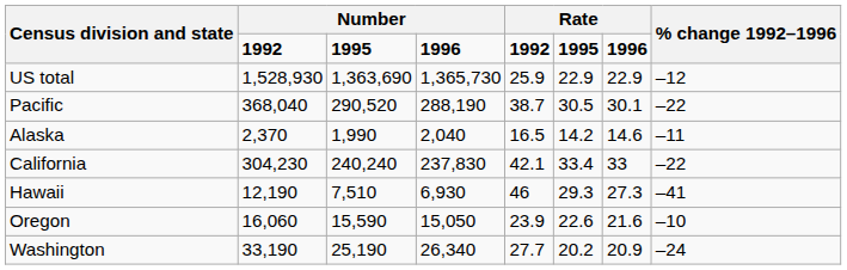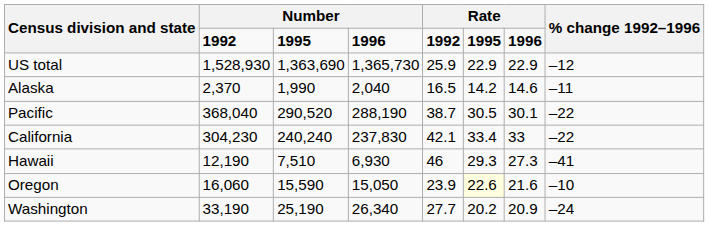rows swapped: Pacific <-> Alaska
Oregon | column 6: no background -> lightyellow background
